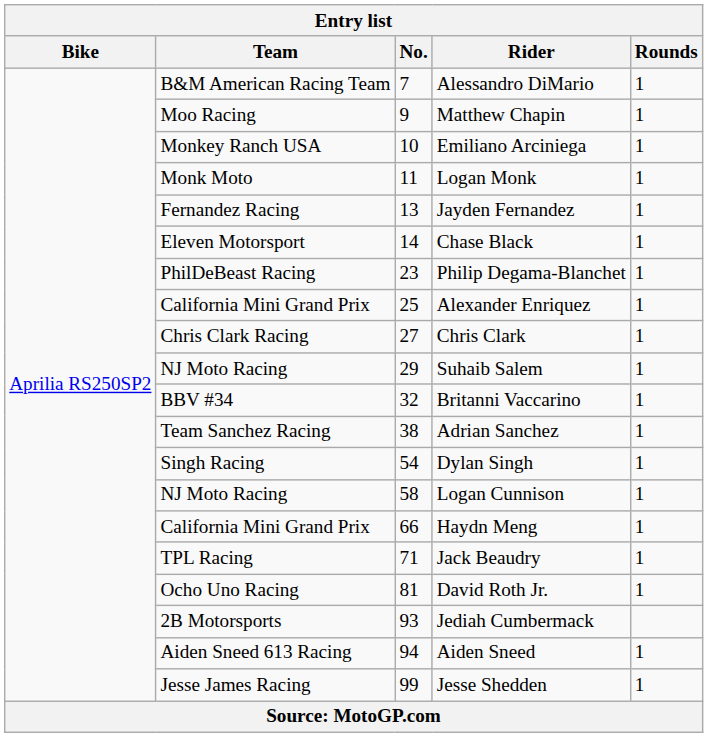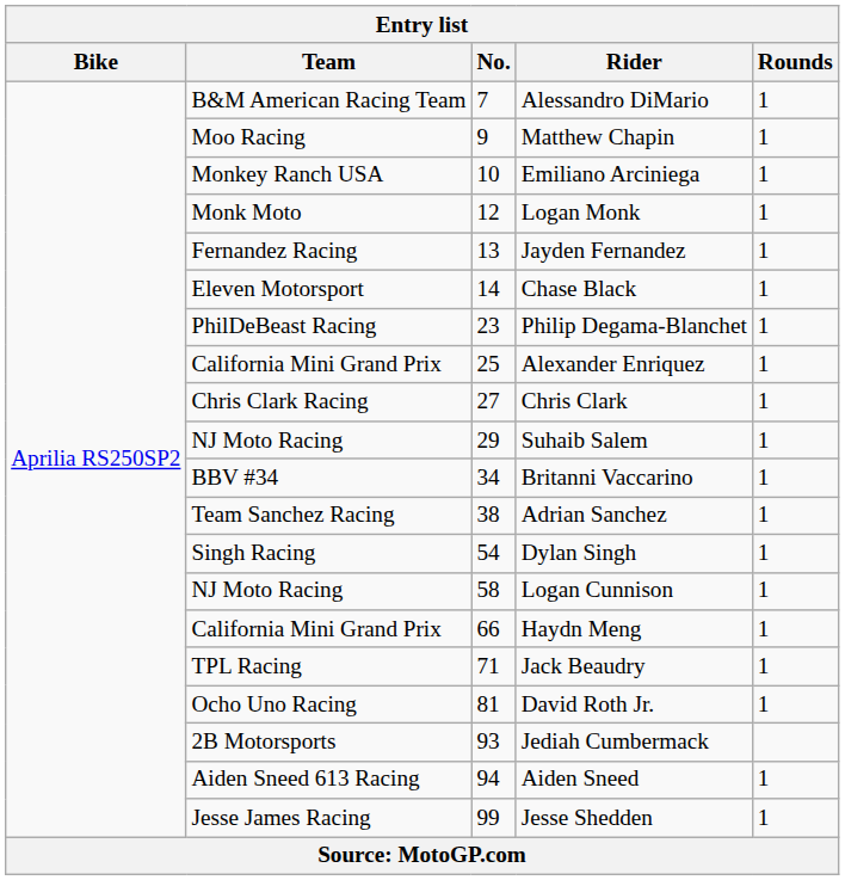Logan Monk | No.: 11 -> 12
Britanni Vaccarino | No.: 32 -> 34
